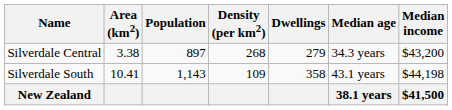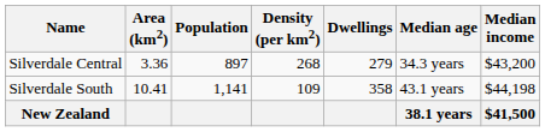Silverdale Central | Area (km2): 3.38 -> 3.36
Silverdale South | Population: 1,143 -> 1,141
